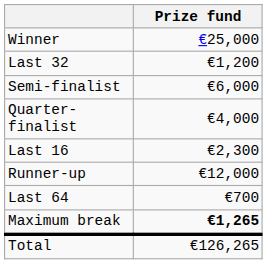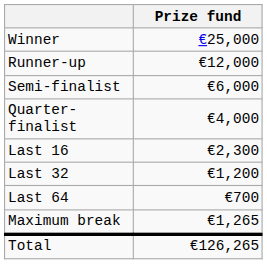rows swapped: Runner-up <-> Last 32
Maximum break | Prize fund: bold -> normal
